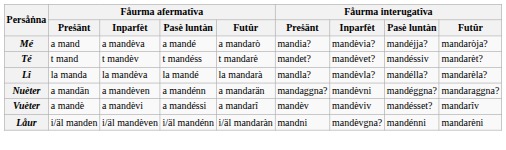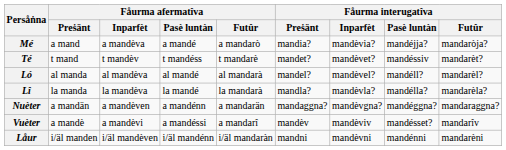+ row: Ló | al manda | al mandèva | al mandé | al mandarà | mandel? | mandèvel? | mandéll? | mandarèl?
Nuèter | Fåurma interugatîva / Inparfèt: mandèvni -> mandèvgna?
Låur | Fåurma interugatîva / Inparfèt: mandèvgna? -> mandèvni
